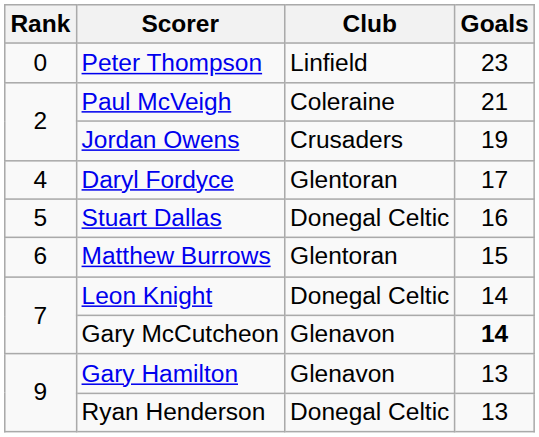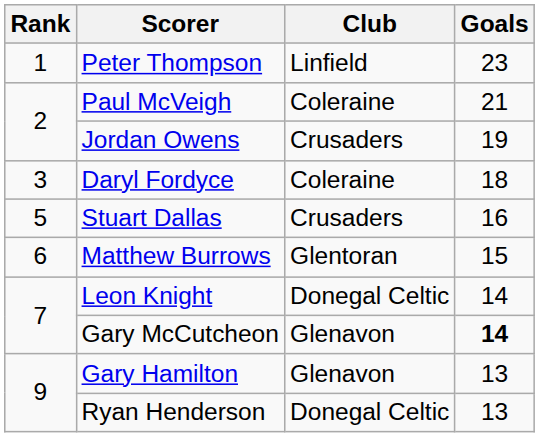Peter Thompson | Rank: 0 -> 1
Daryl Fordyce | Rank: 4 -> 3
Daryl Fordyce | Club: Glentoran -> Coleraine
Daryl Fordyce | Goals: 17 -> 18
Stuart Dallas | Club: Donegal Celtic -> Crusaders
